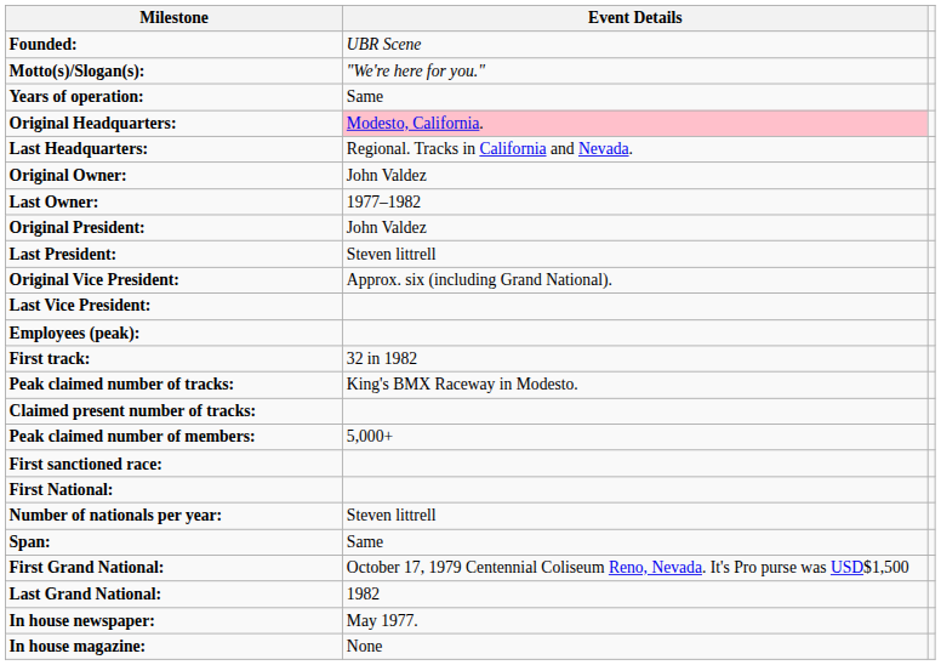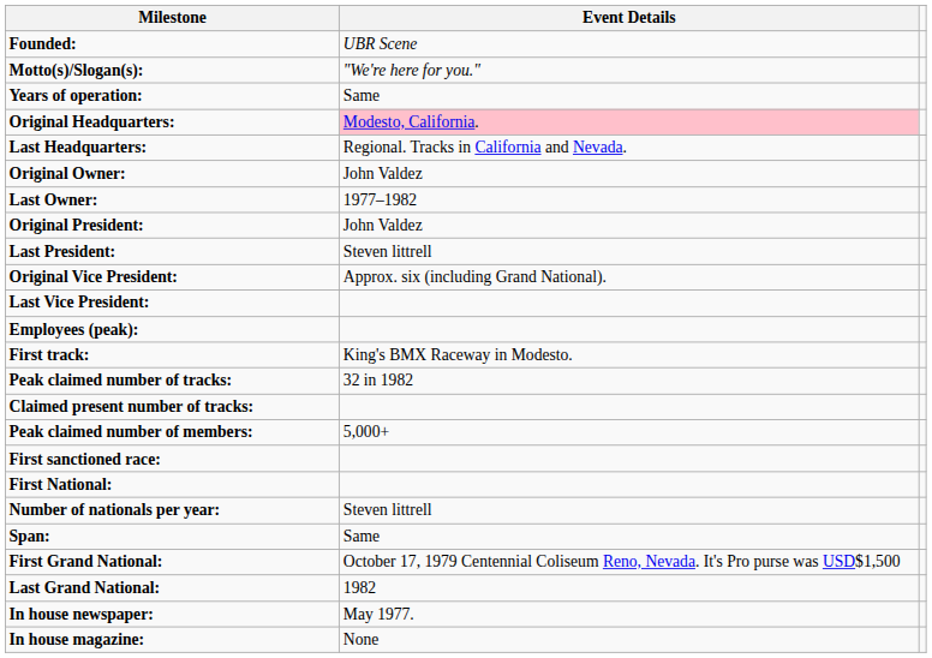First track: | Event Details: 32 in 1982 -> King's BMX Raceway in Modesto.
Peak claimed number of tracks: | Event Details: King's BMX Raceway in Modesto. -> 32 in 1982
